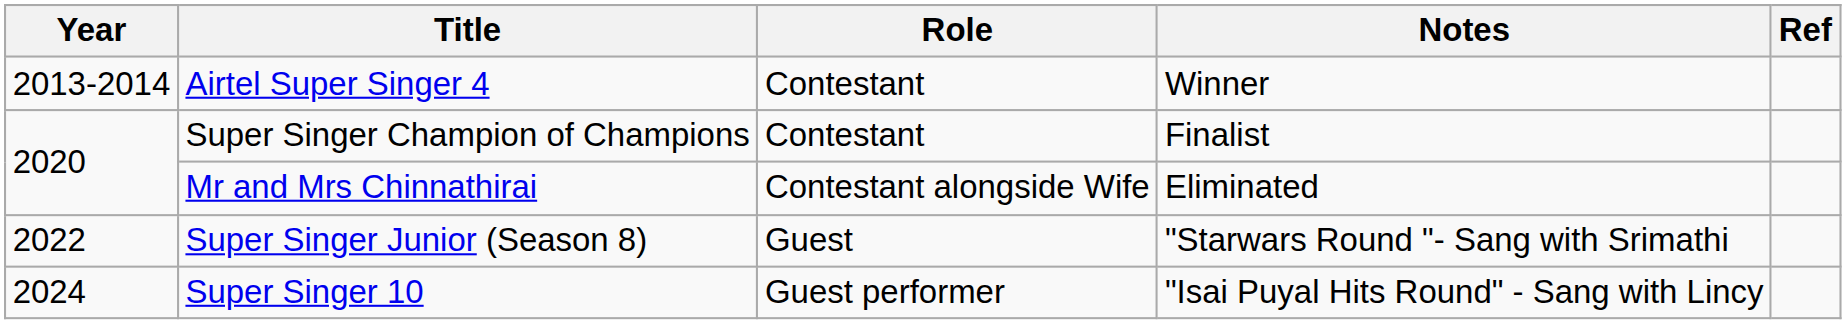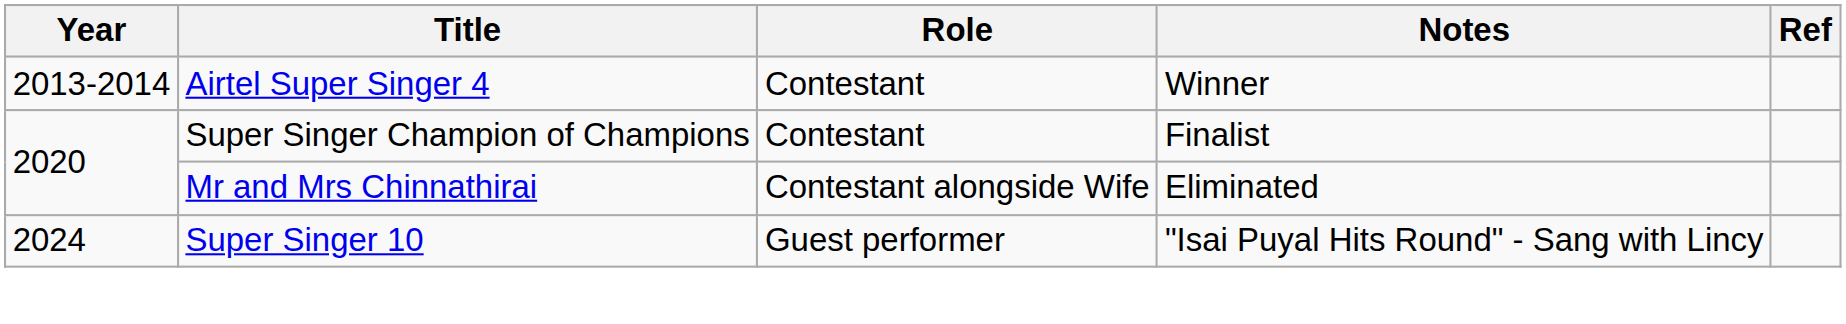- row: 2022 | Super Singer Junior (Season 8) | Guest | "Starwars Round "- Sang with Srimathi
